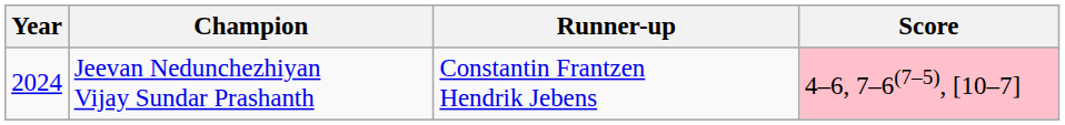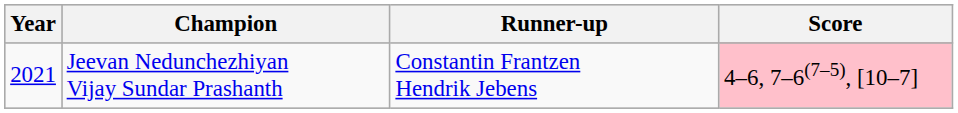Jeevan Nedunchezhiyan Vijay Sundar Prashanth | Year: 2024 -> 2021
